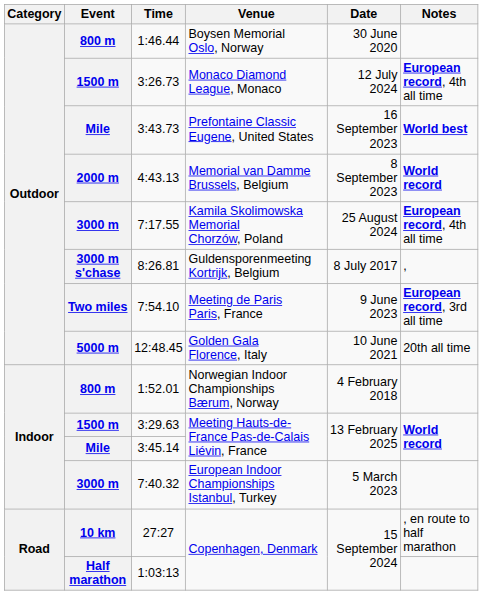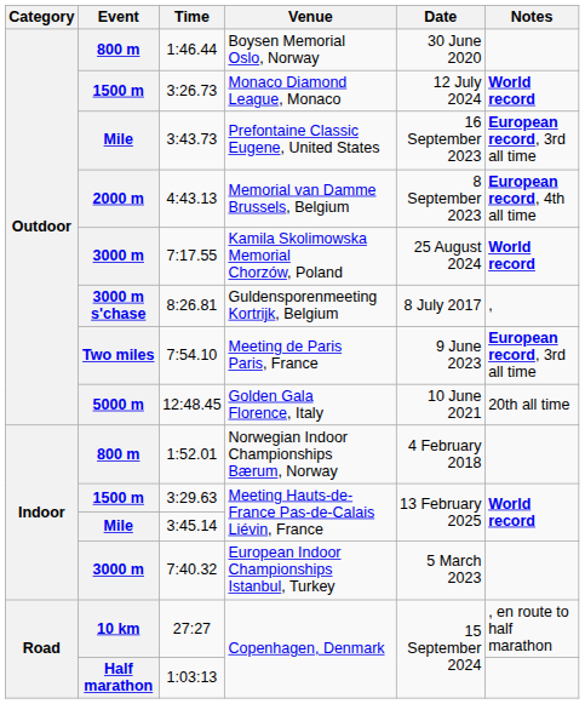3:26.73 | Notes: European record, 4th all time -> World record
3:43.73 | Notes: World best -> European record, 3rd all time
4:43.13 | Notes: World record -> European record, 4th all time
7:17.55 | Notes: European record, 4th all time -> World record
